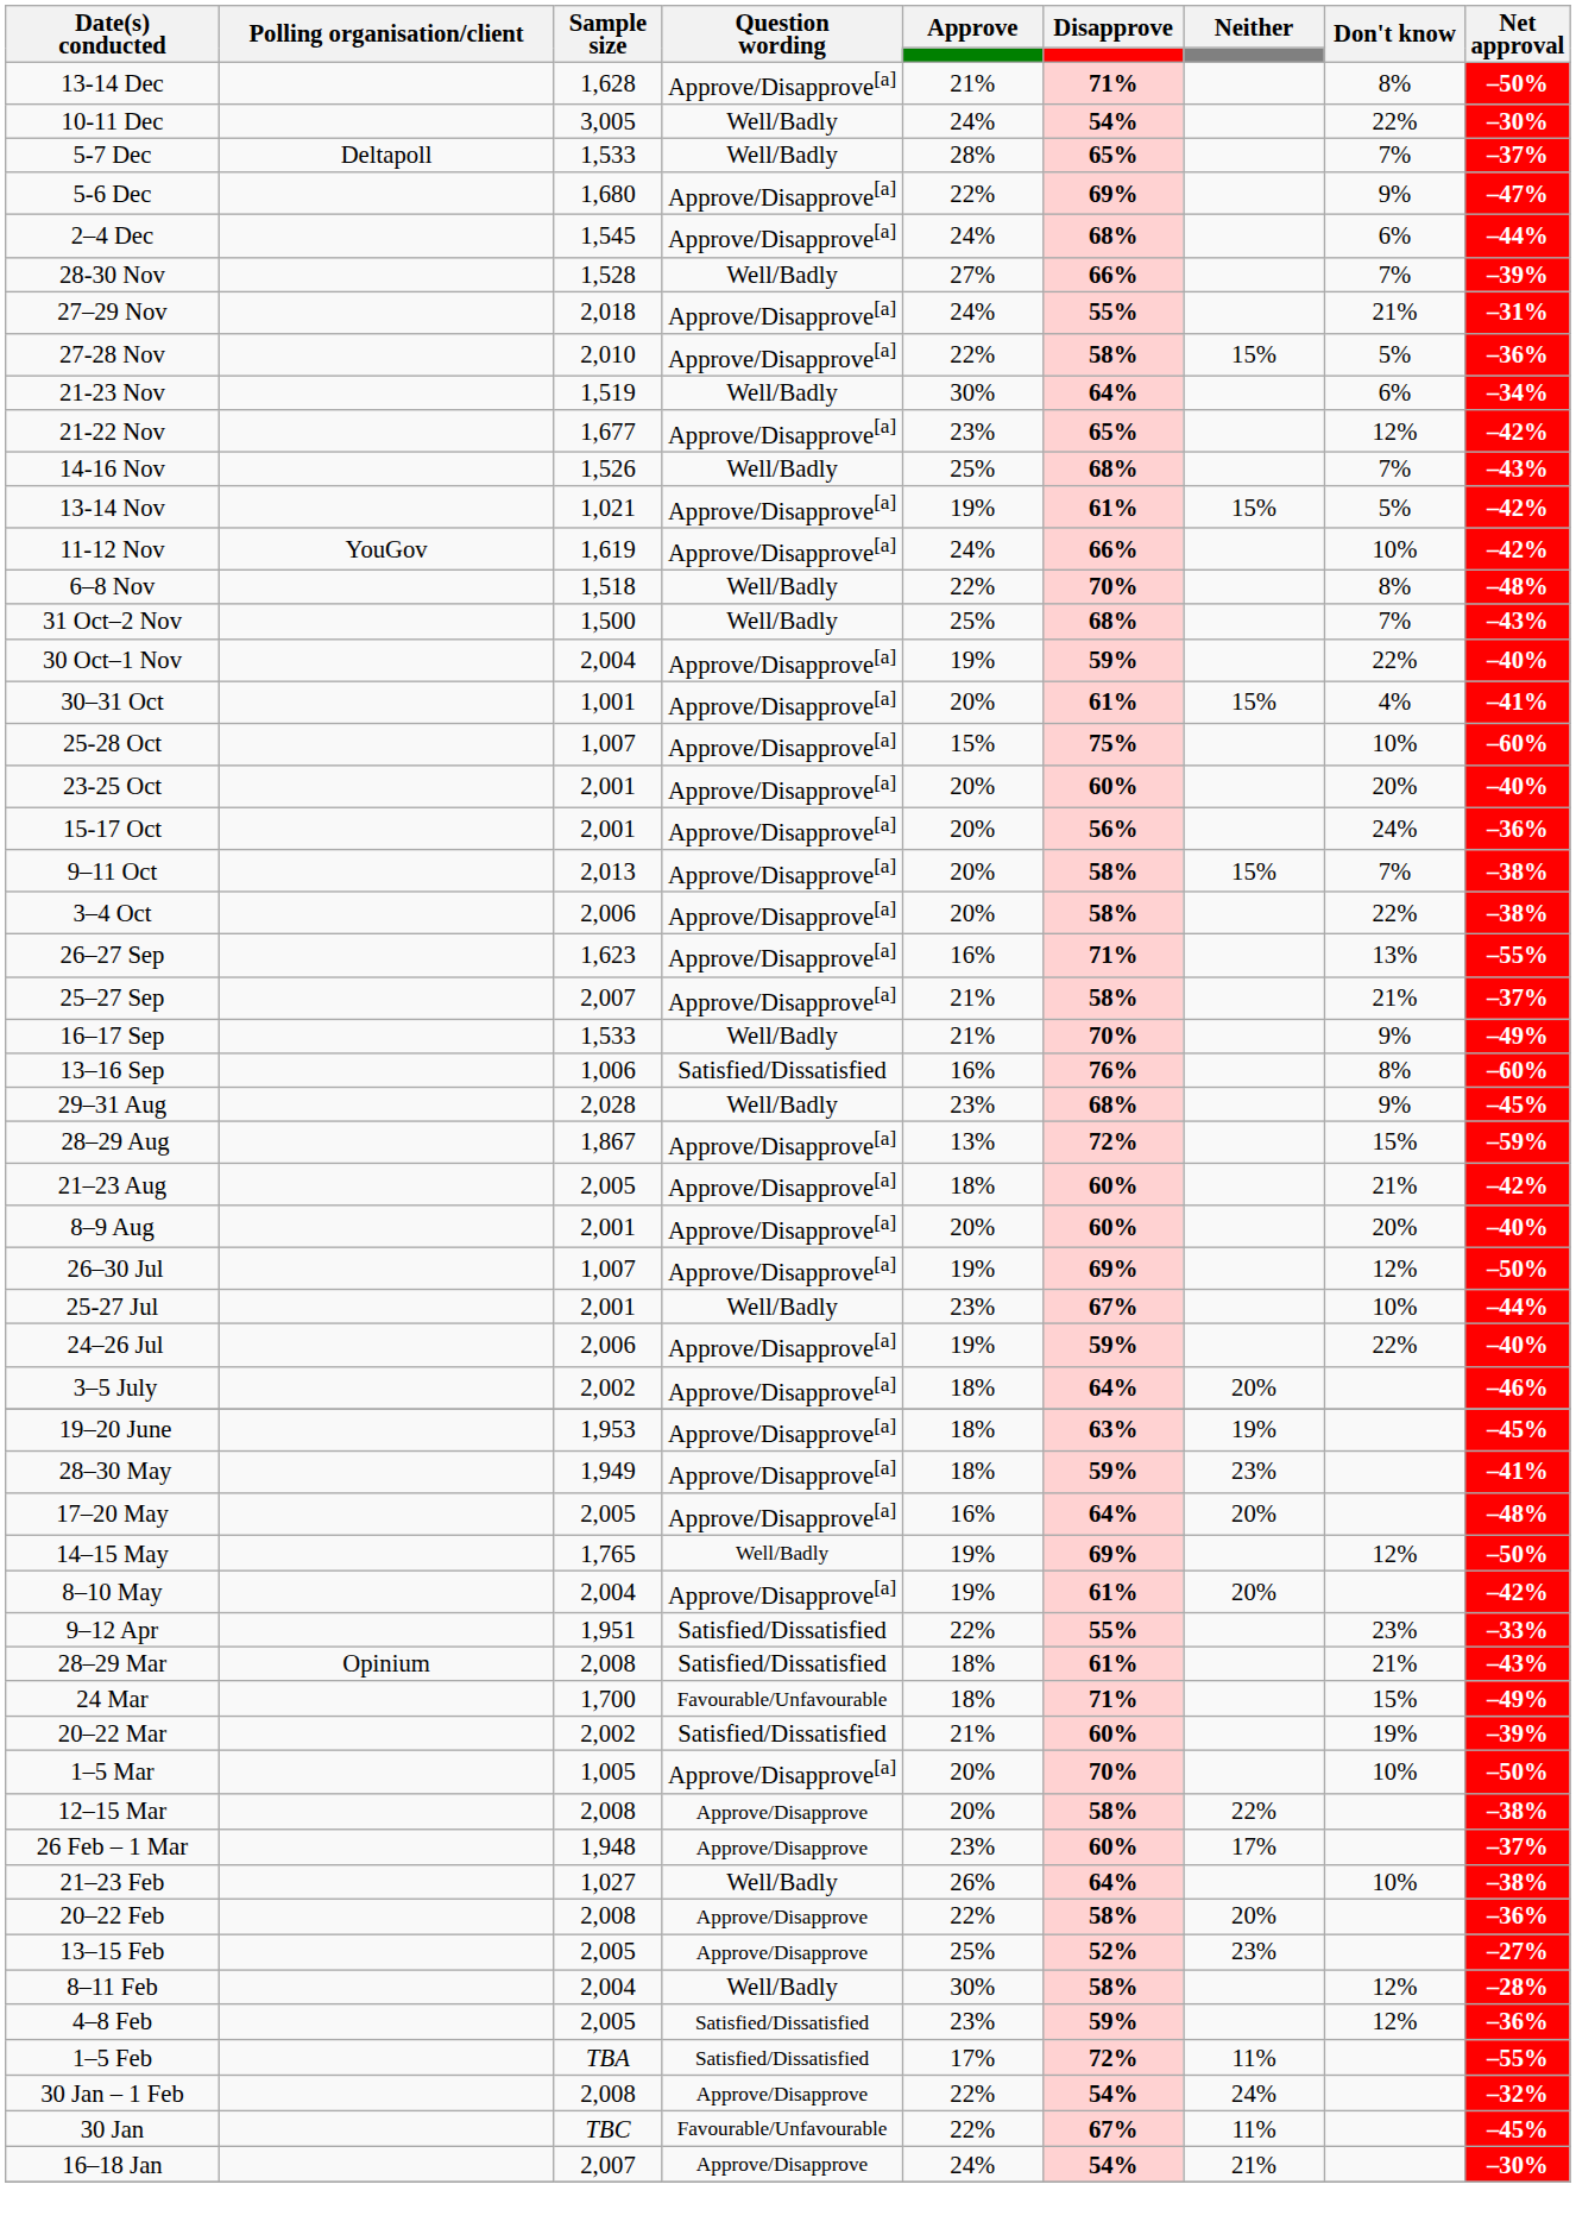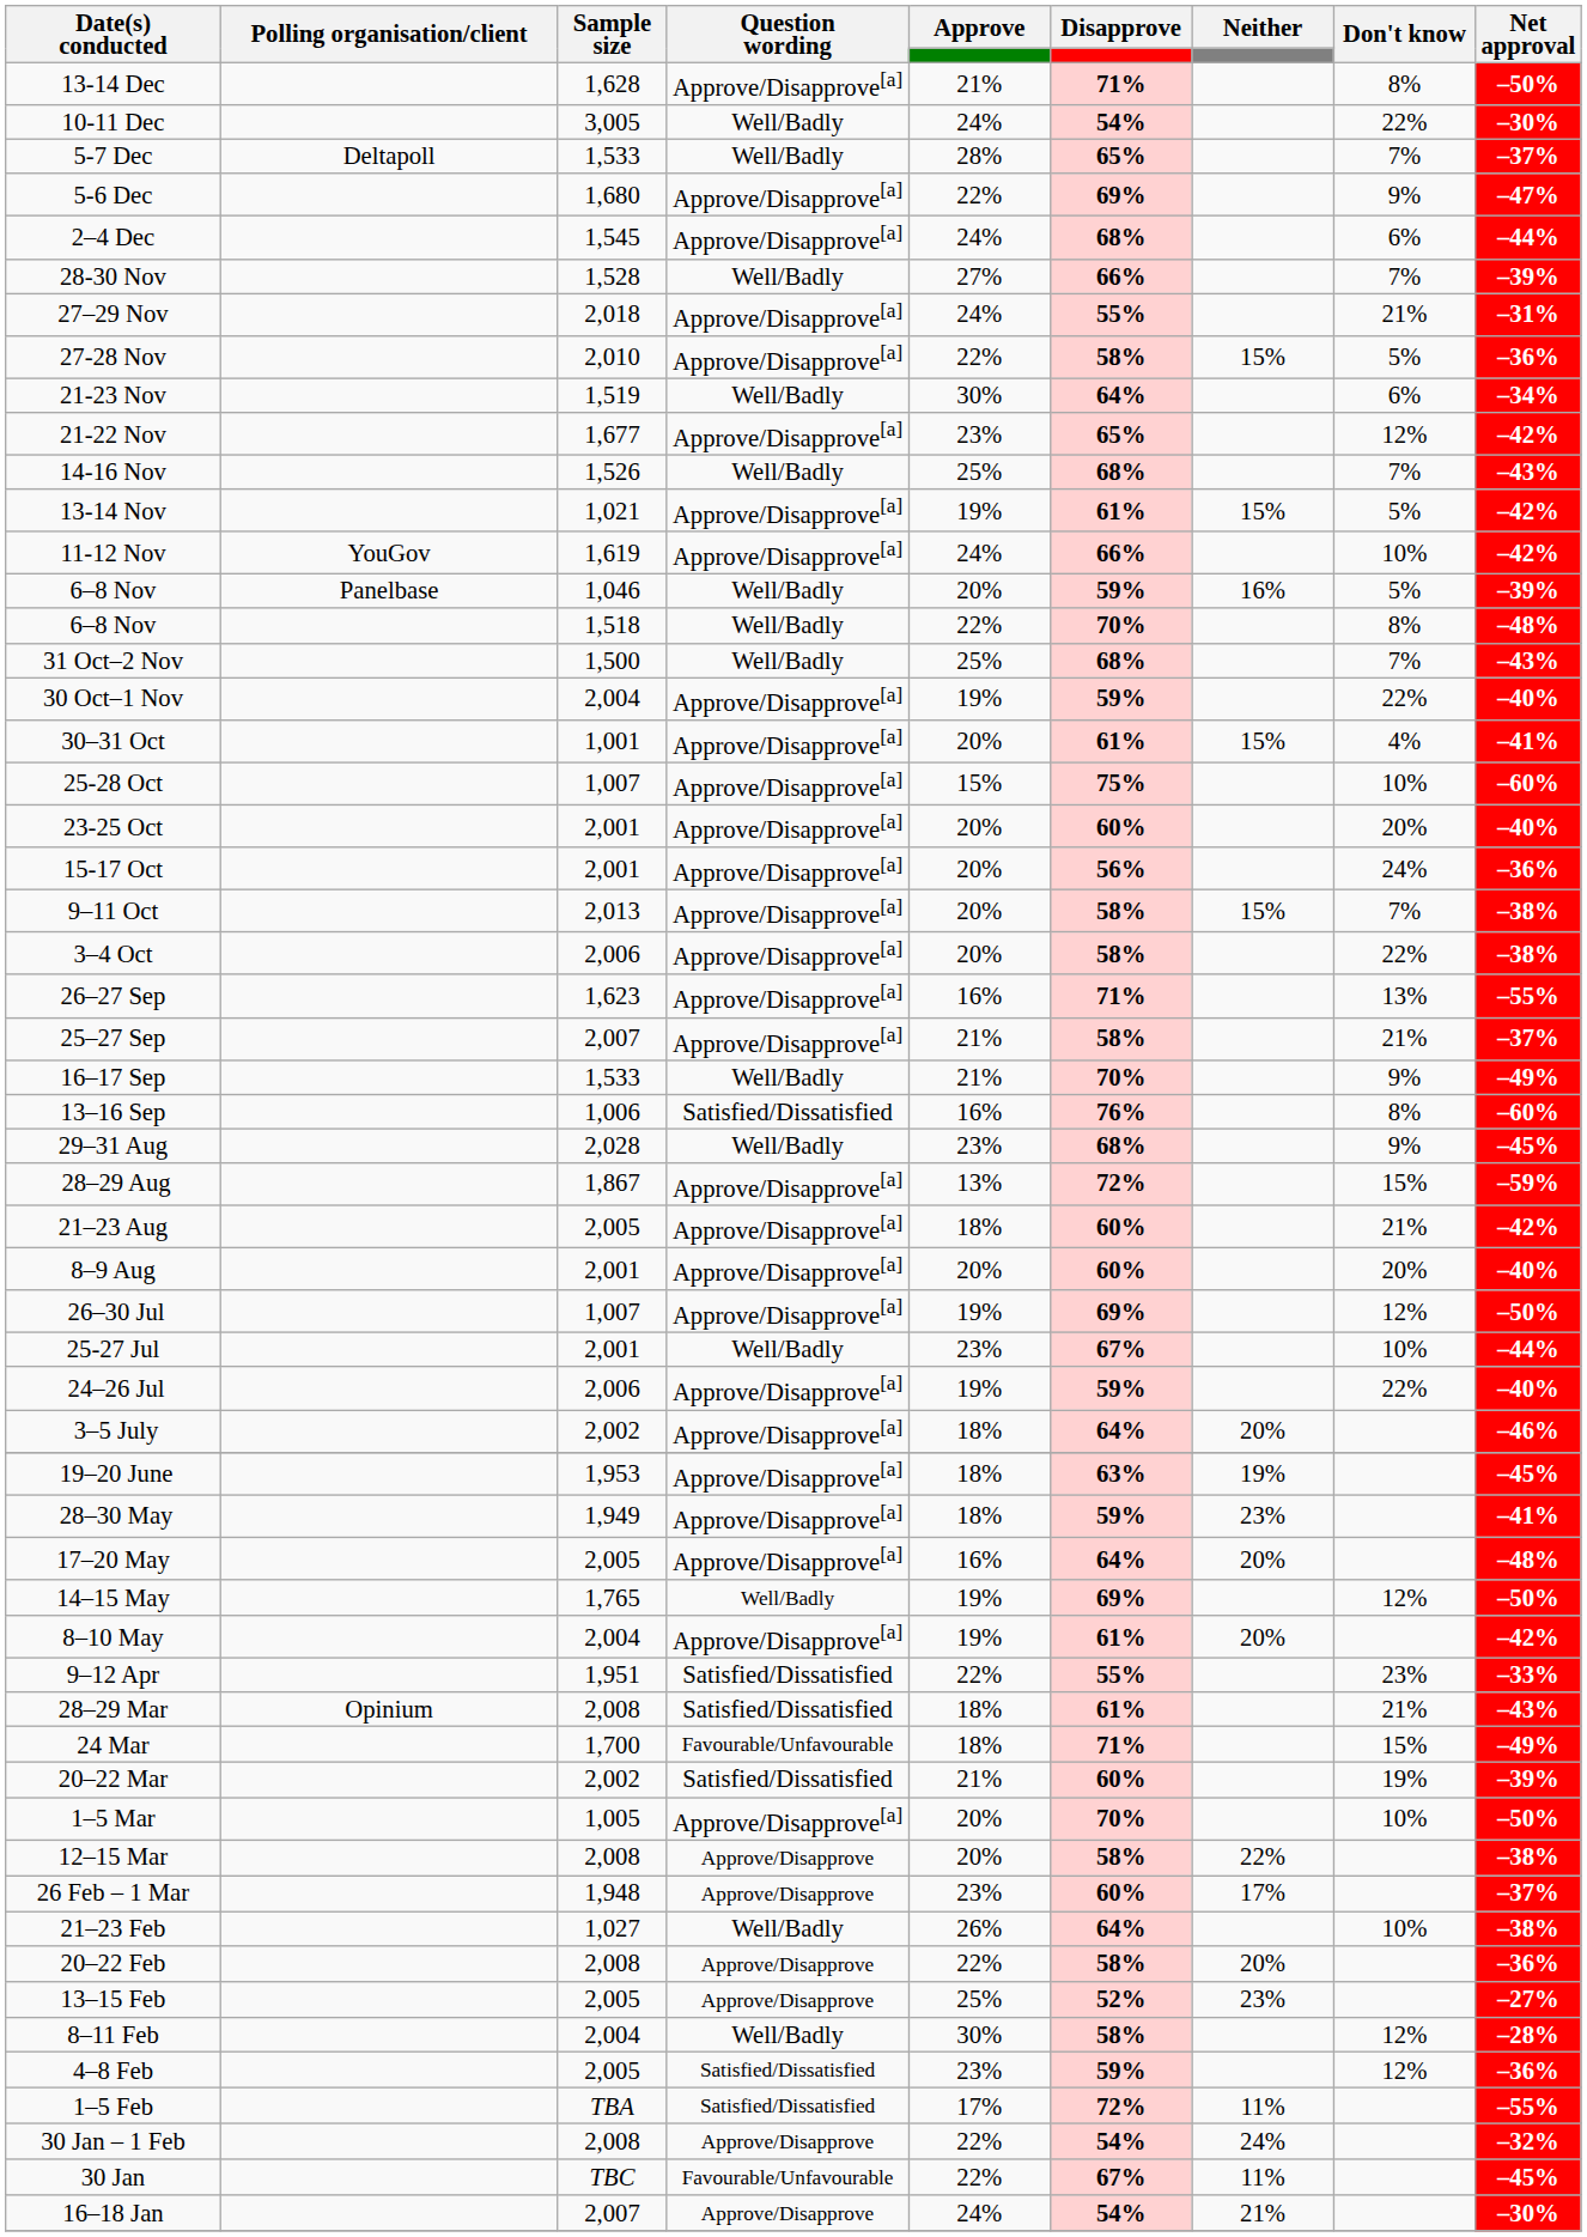+ row: 6–8 Nov | Panelbase | 1,046 | Well/Badly | 20% | 59% | 16% | 5% | –39%
